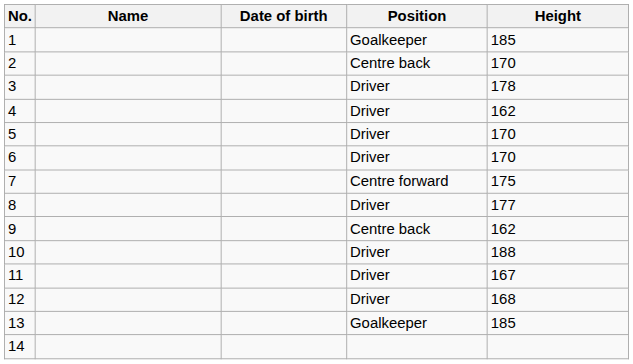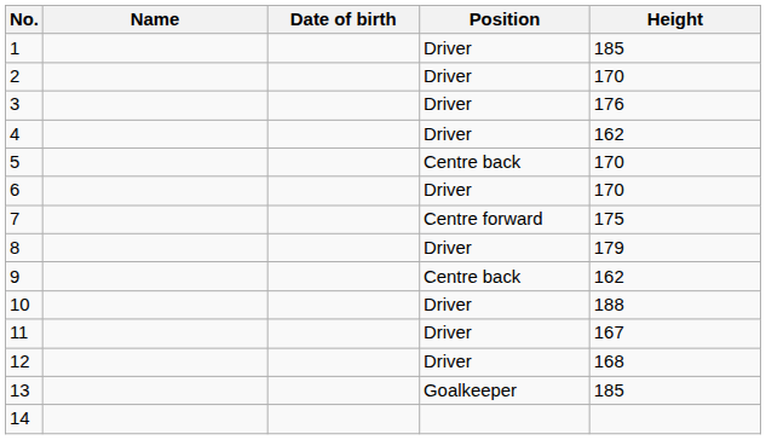1 | Position: Goalkeeper -> Driver
2 | Position: Centre back -> Driver
3 | Height: 178 -> 176
5 | Position: Driver -> Centre back
8 | Height: 177 -> 179
